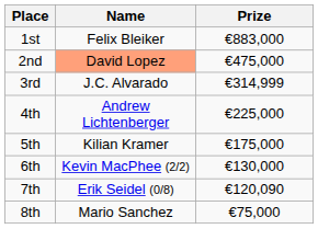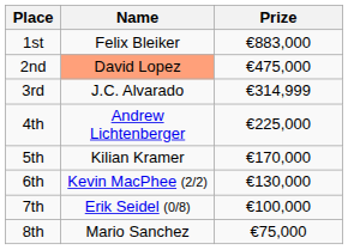5th | Prize: €175,000 -> €170,000
7th | Prize: €120,090 -> €100,000
